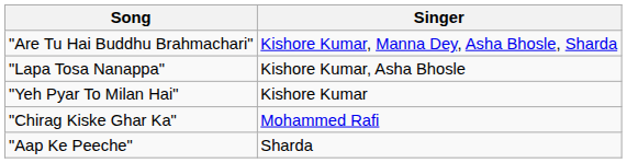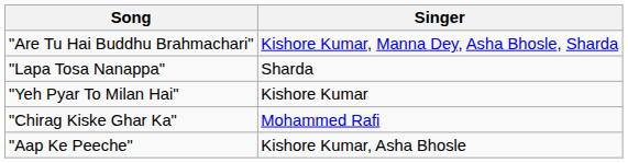"Lapa Tosa Nanappa" | Singer: Kishore Kumar, Asha Bhosle -> Sharda
"Aap Ke Peeche" | Singer: Sharda -> Kishore Kumar, Asha Bhosle
